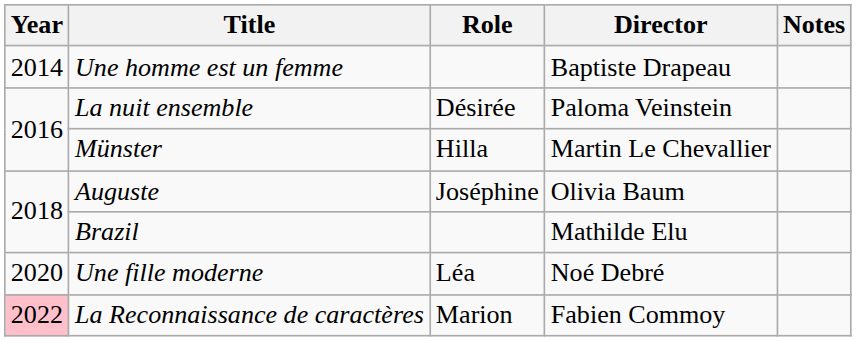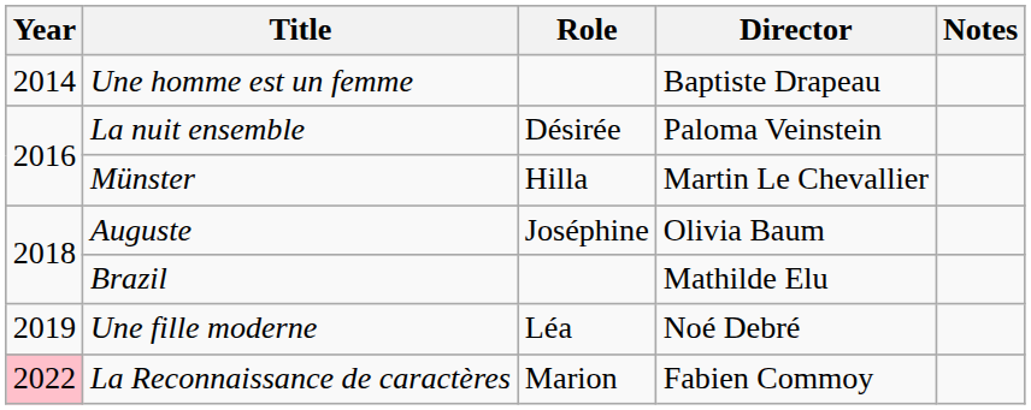Une fille moderne | Year: 2020 -> 2019
